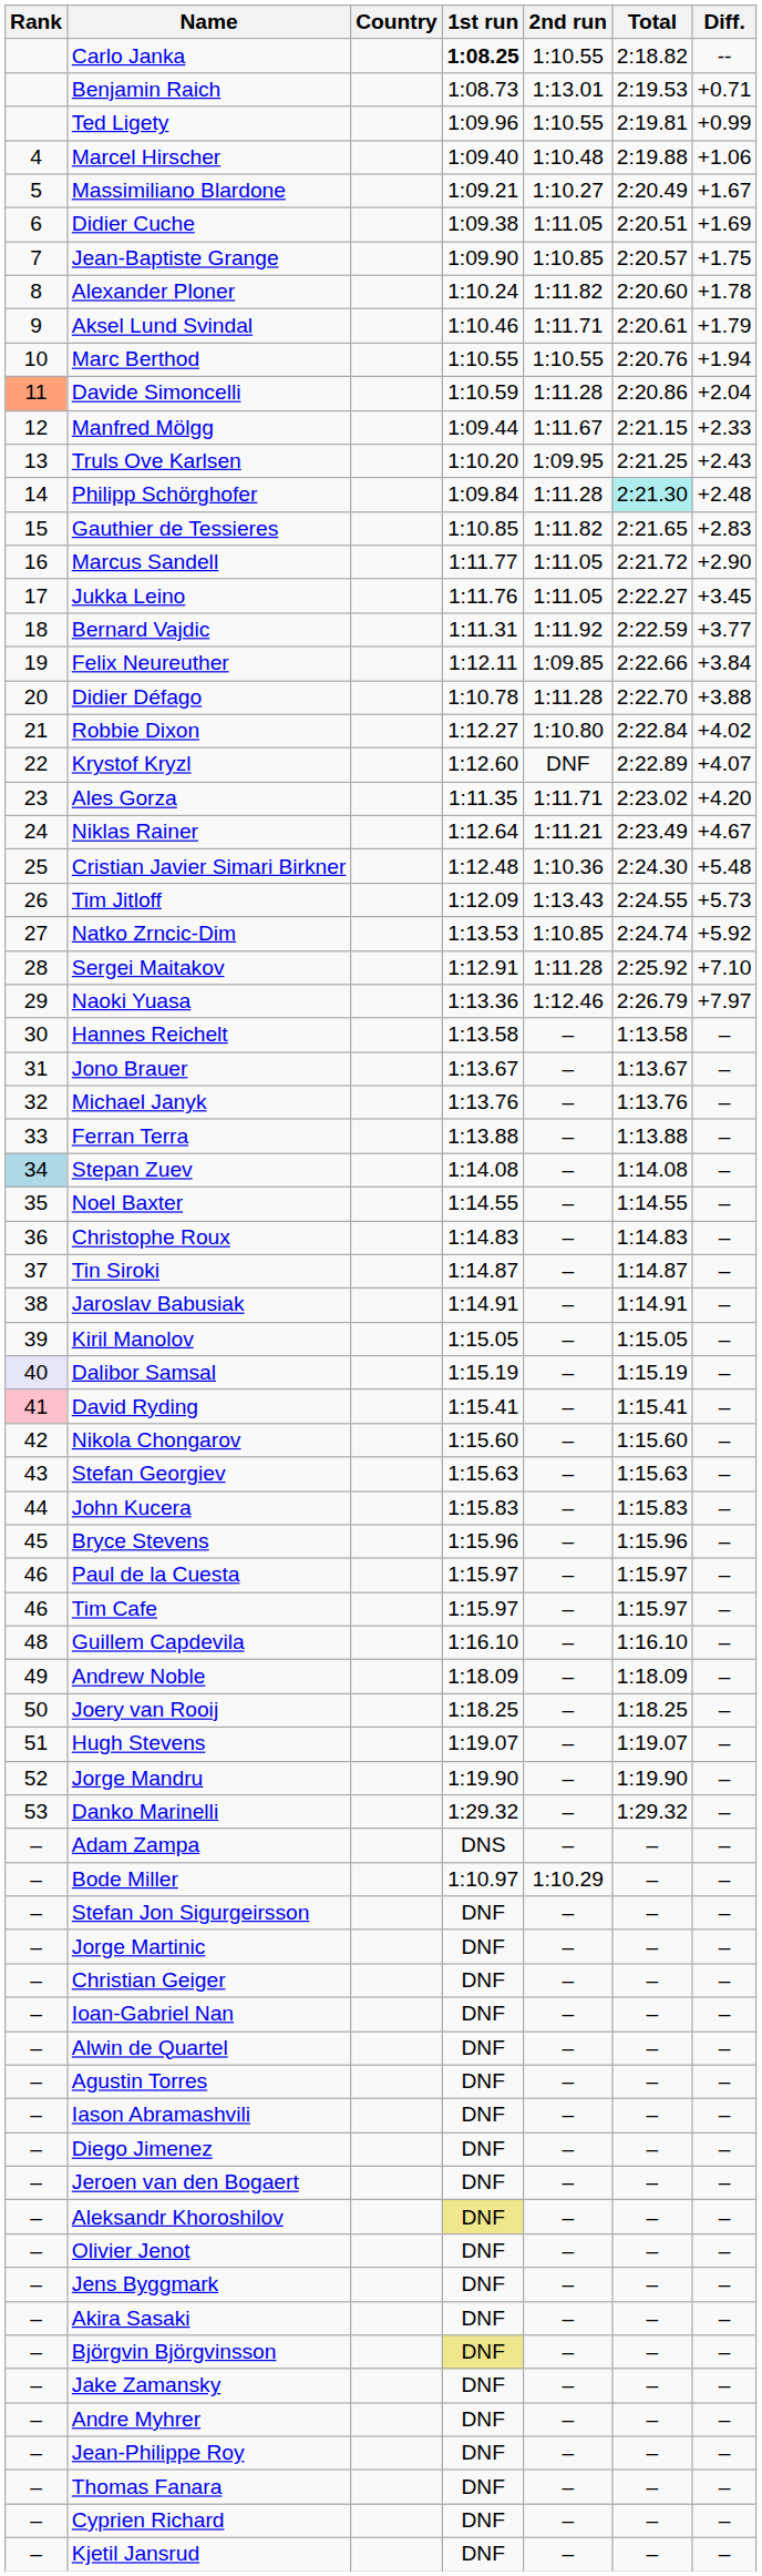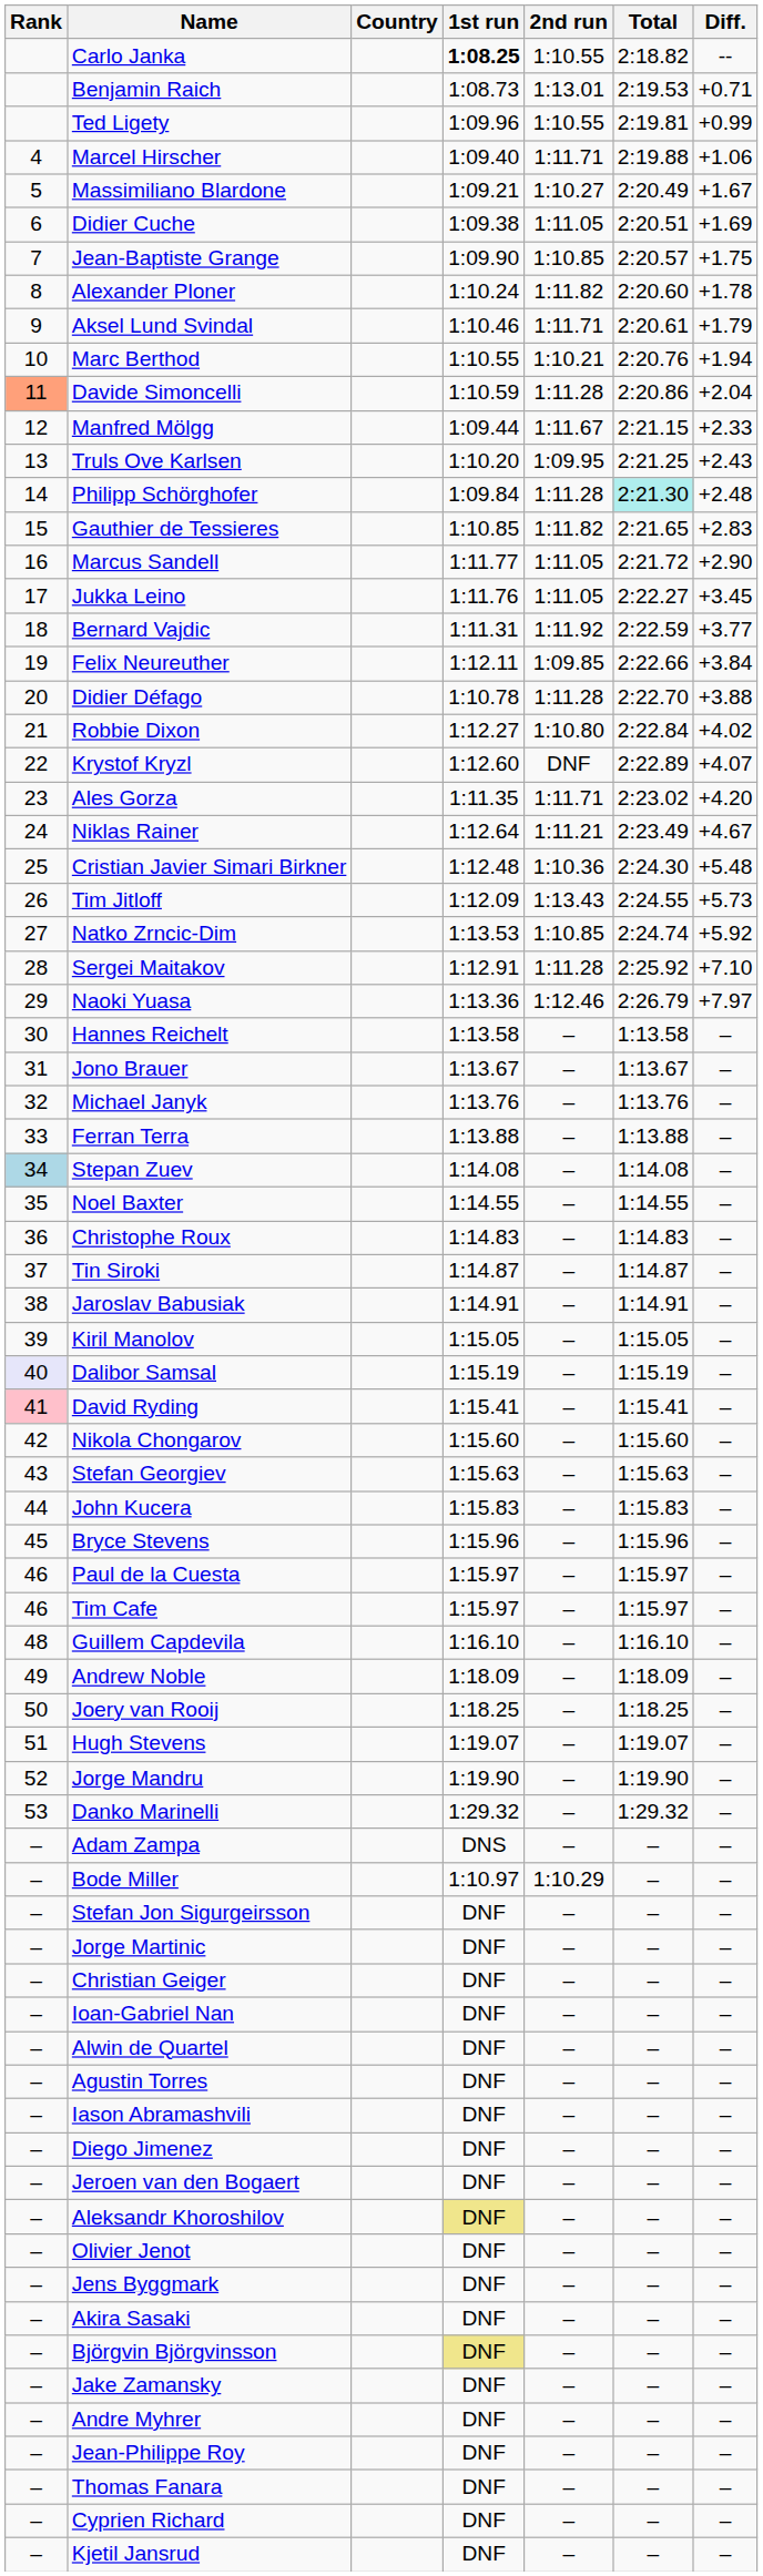Marcel Hirscher | 2nd run: 1:10.48 -> 1:11.71
Marc Berthod | 2nd run: 1:10.55 -> 1:10.21
